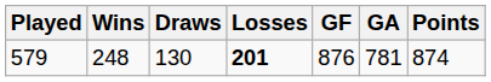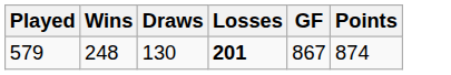- column: GA | 781
579 | GF: 876 -> 867
